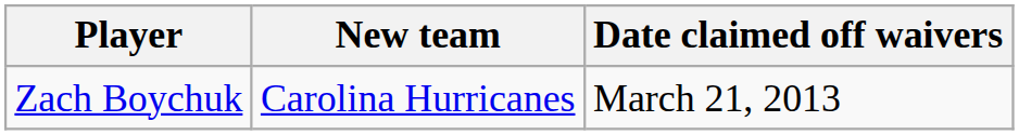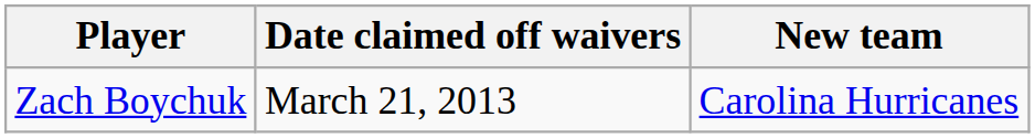columns swapped: New team <-> Date claimed off waivers
